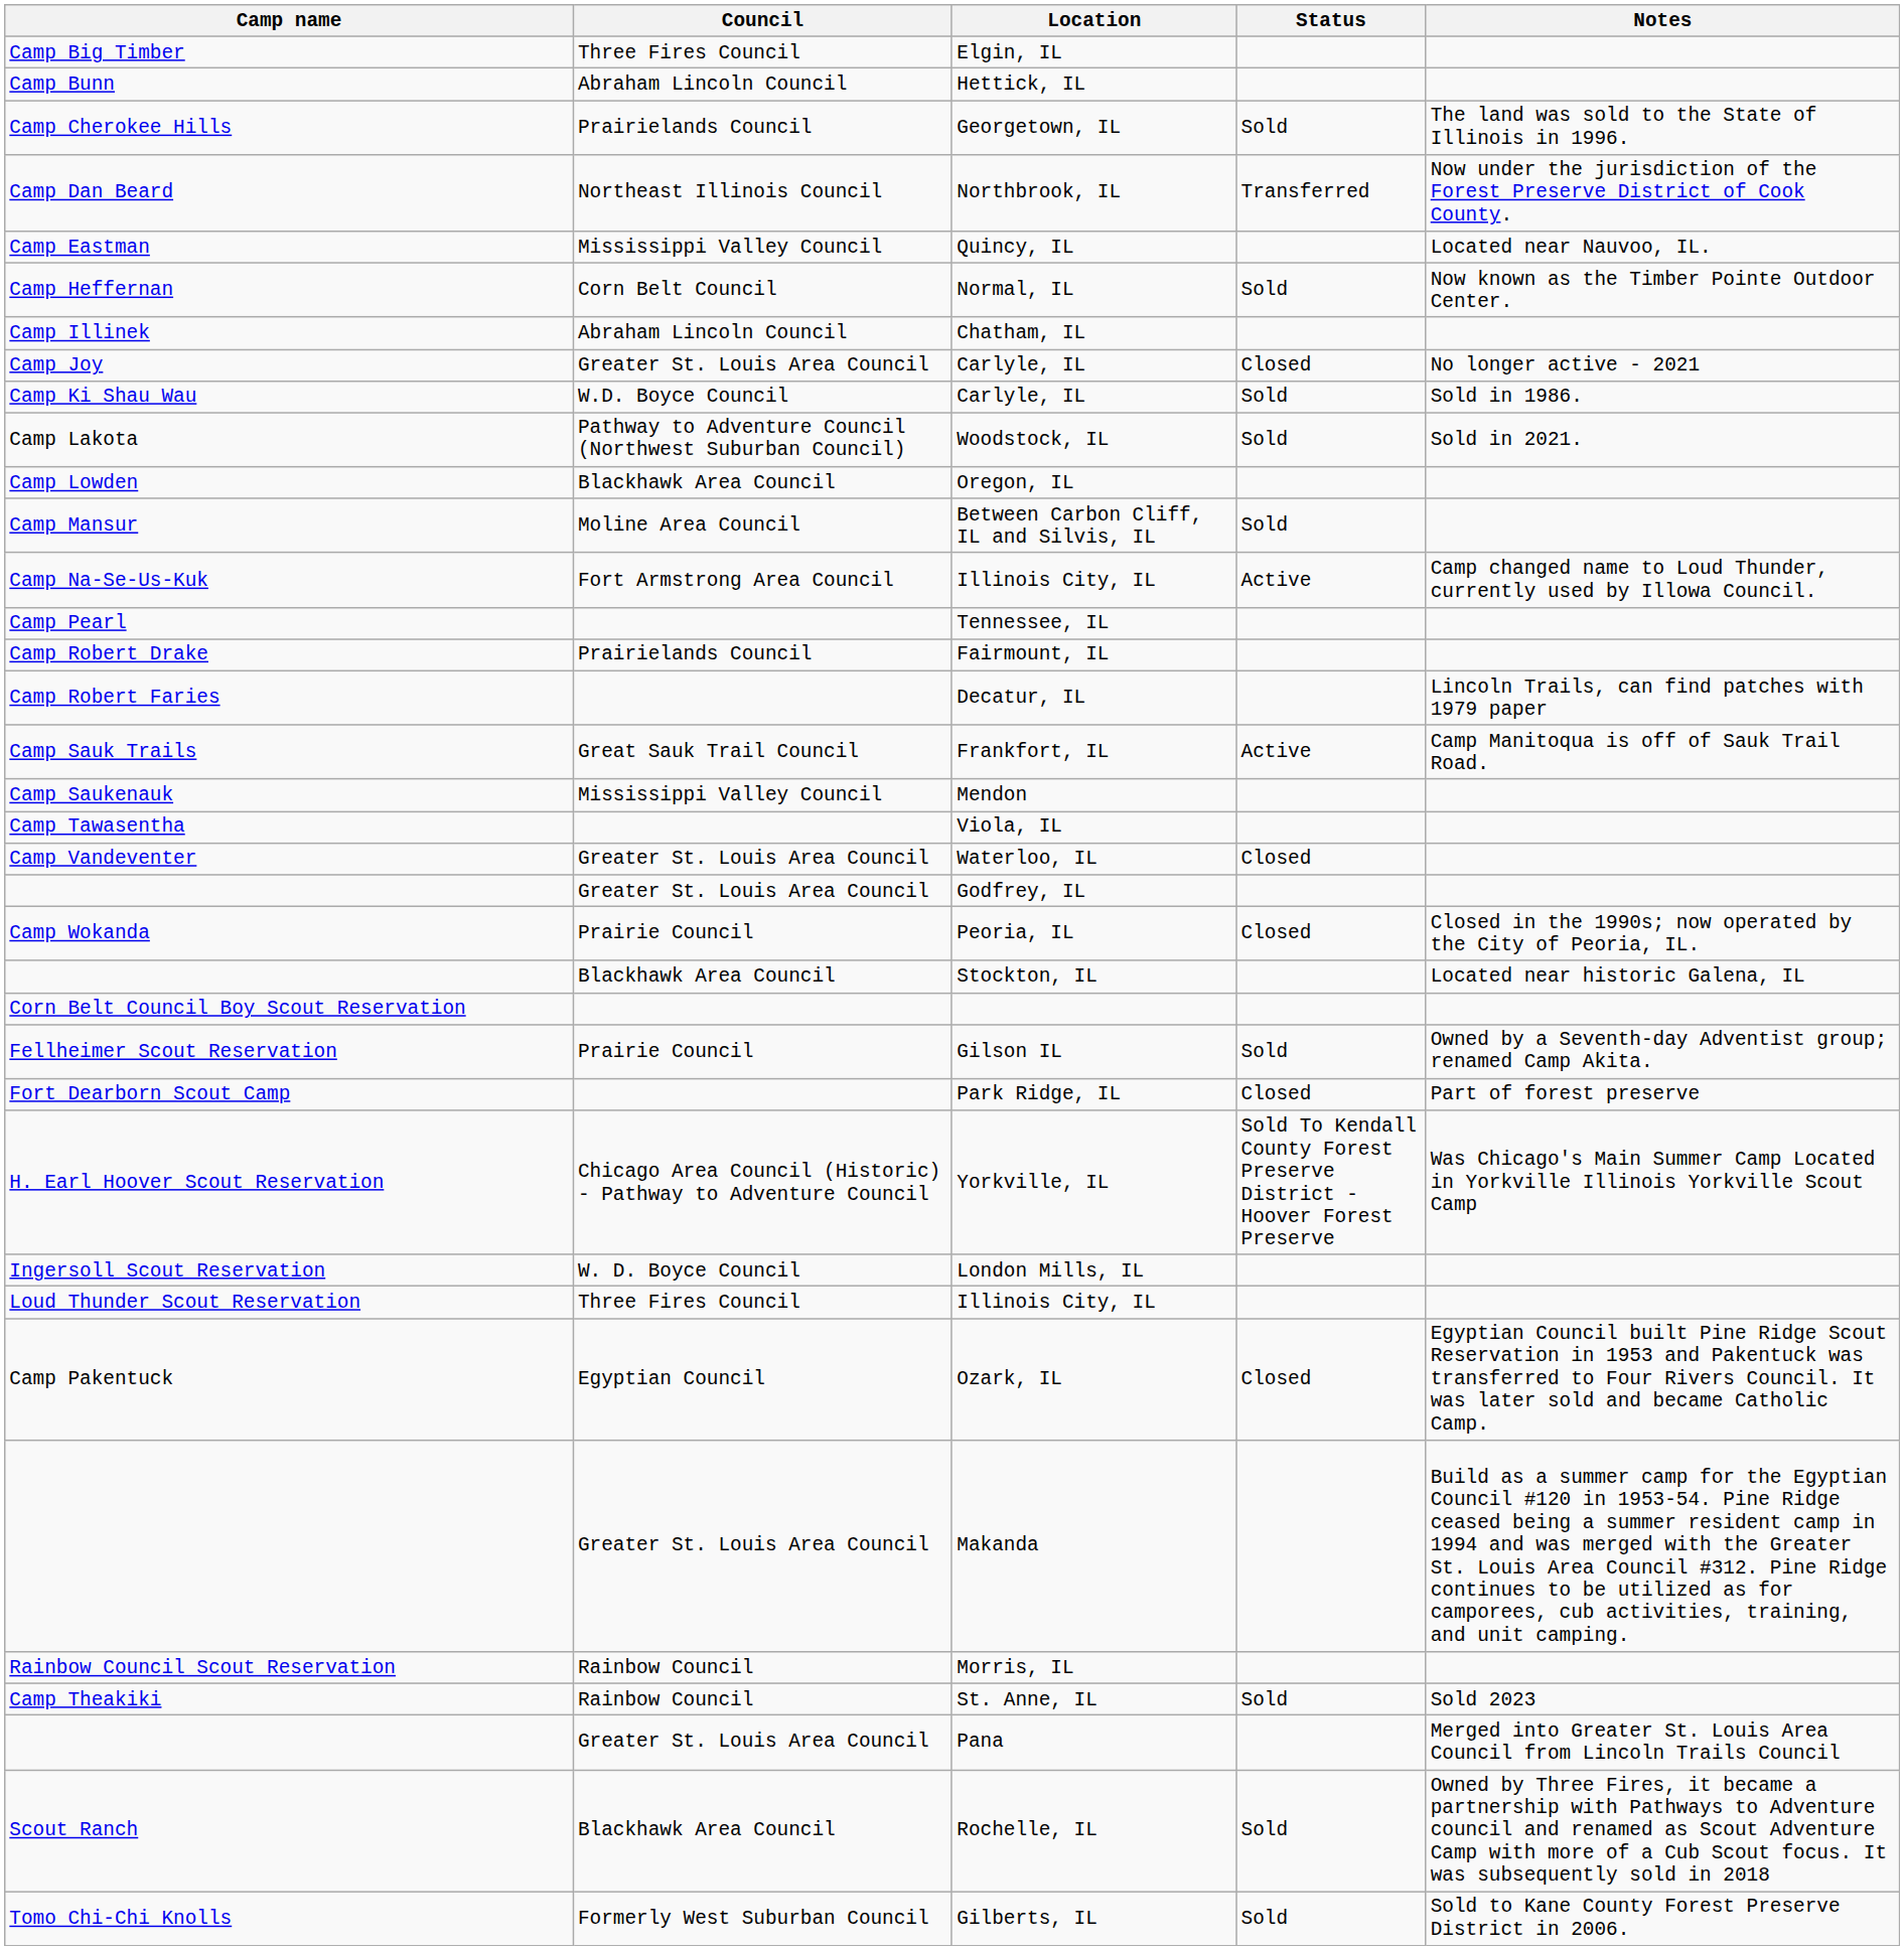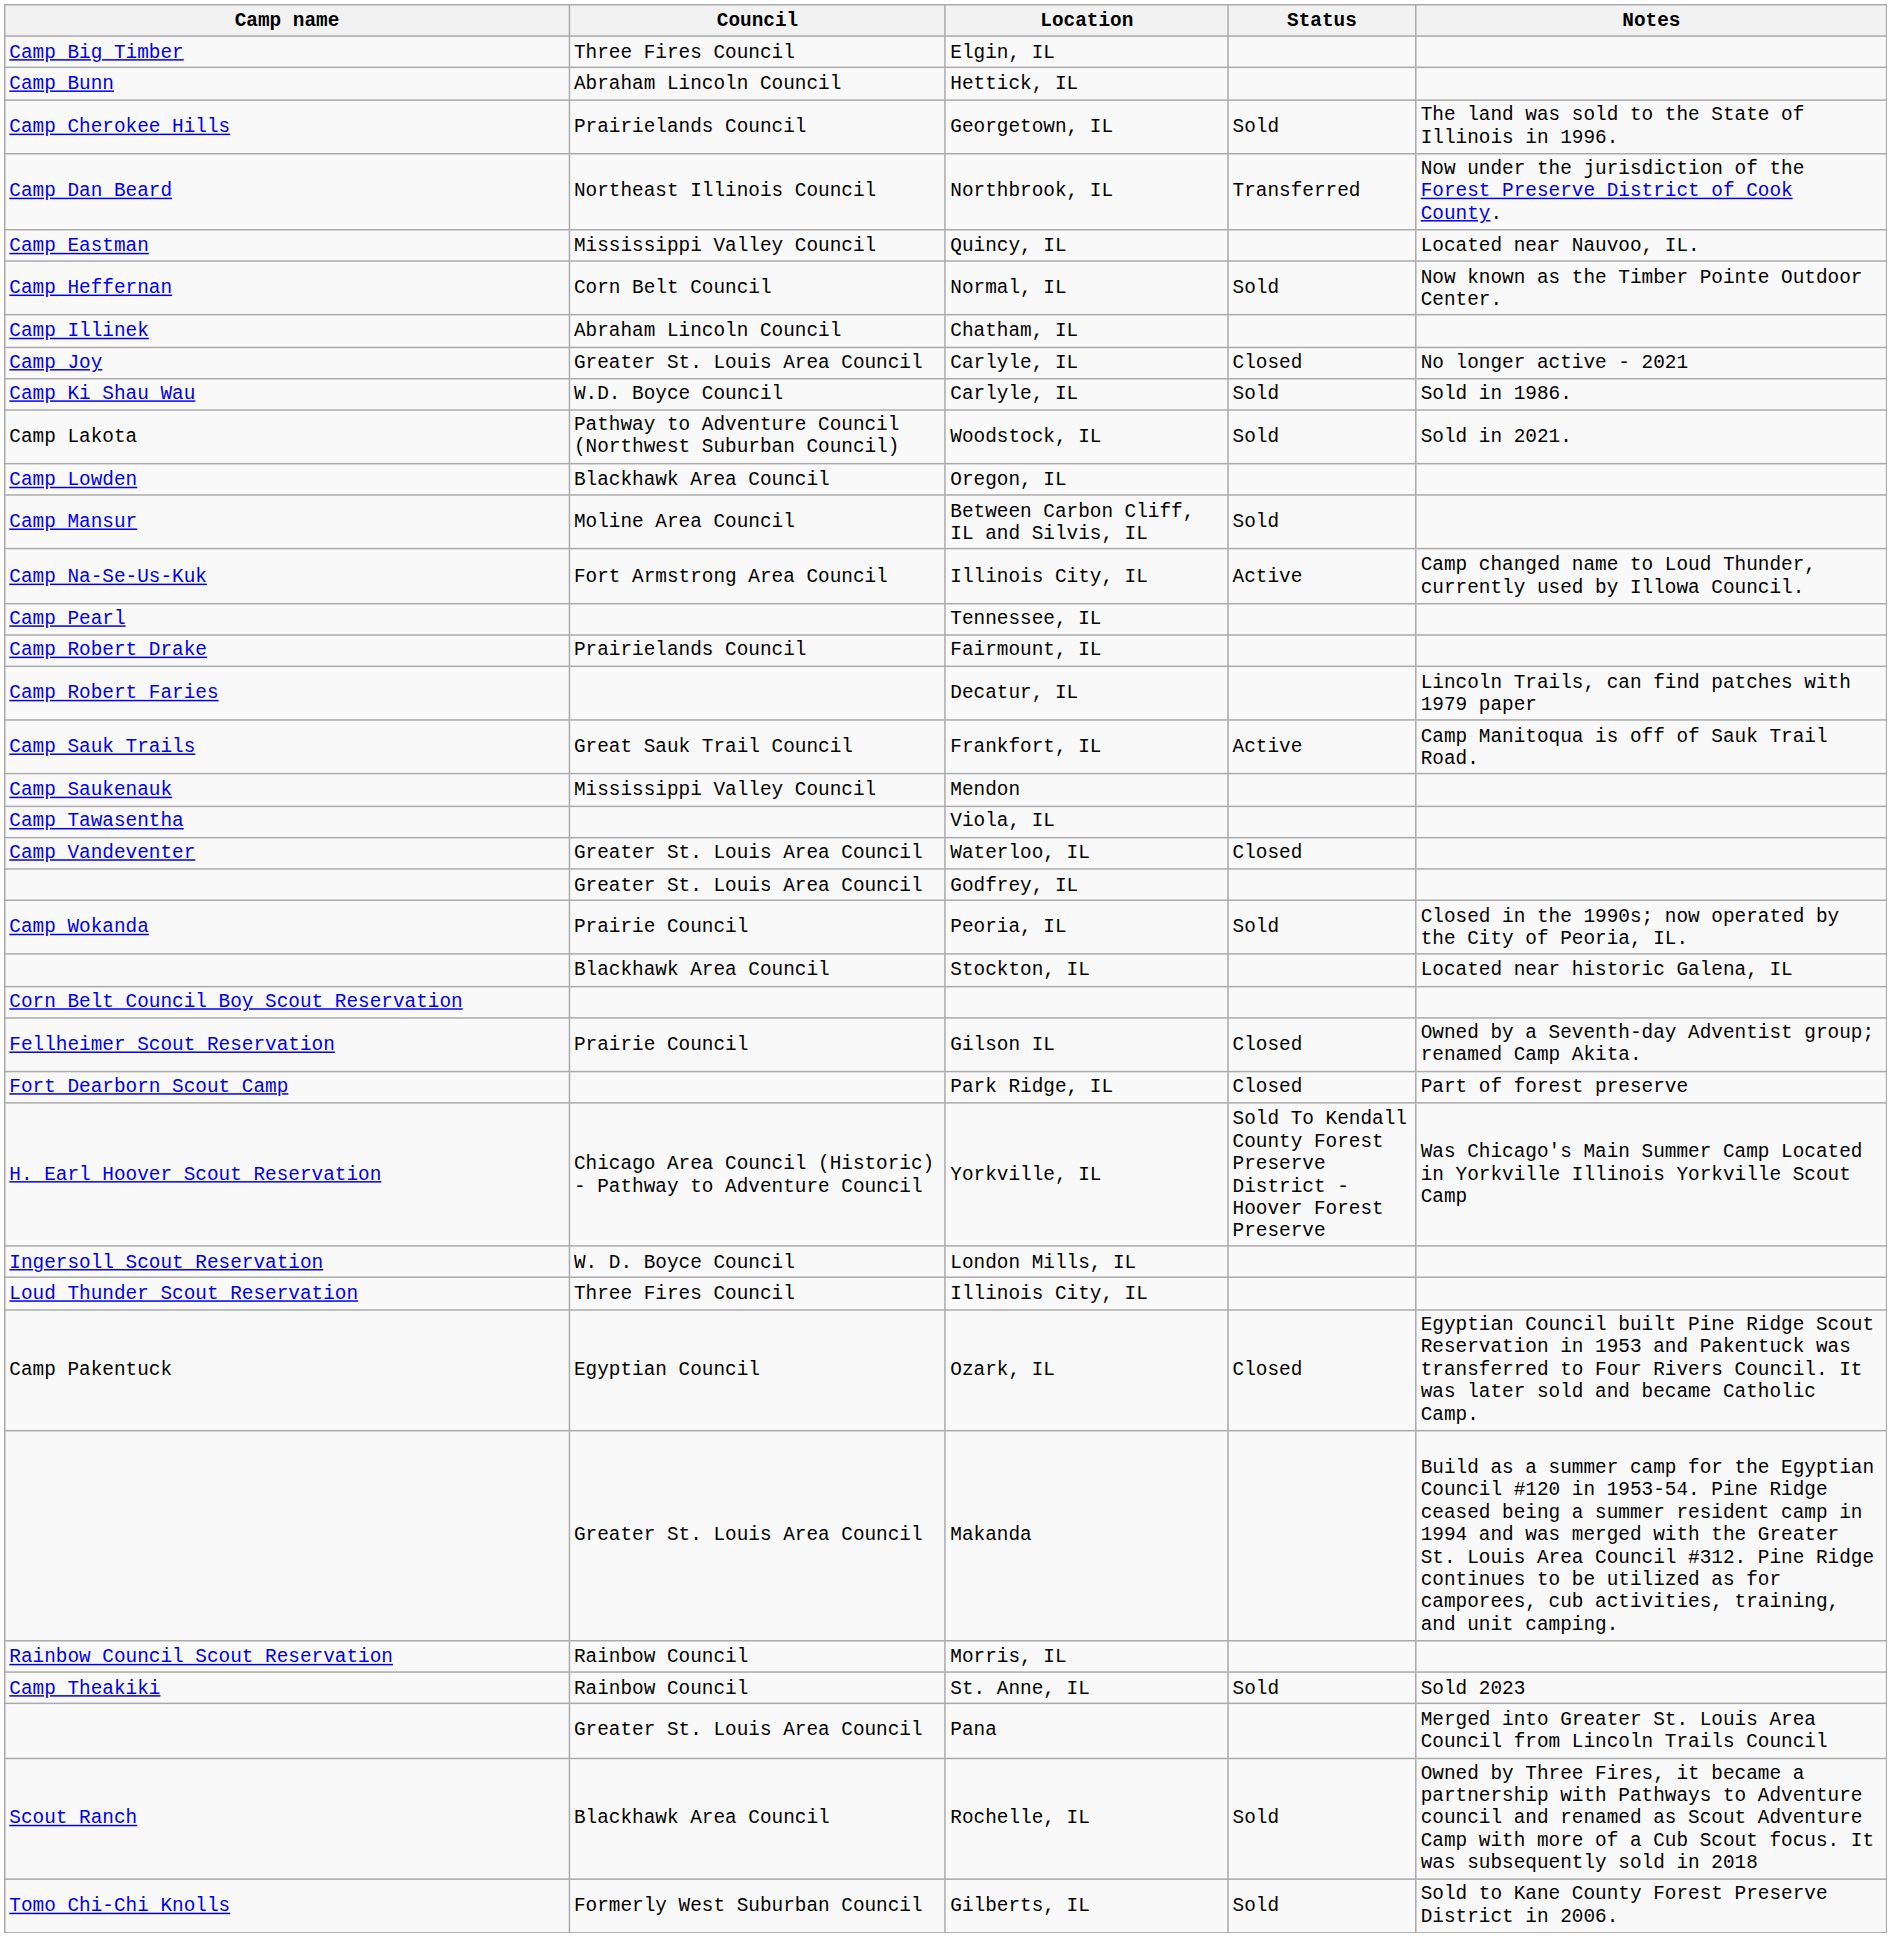Peoria, IL | Status: Closed -> Sold
Gilson IL | Status: Sold -> Closed
